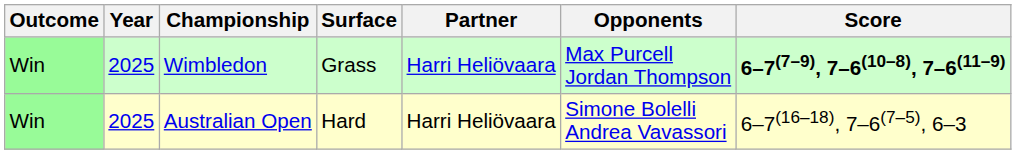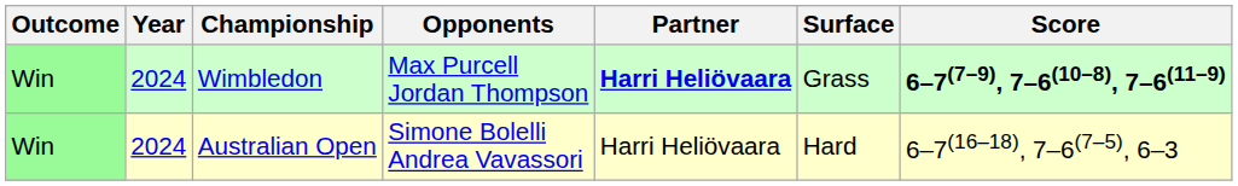columns swapped: Surface <-> Opponents
Wimbledon | Year: 2025 -> 2024
Wimbledon | Partner: normal -> bold
Australian Open | Year: 2025 -> 2024
